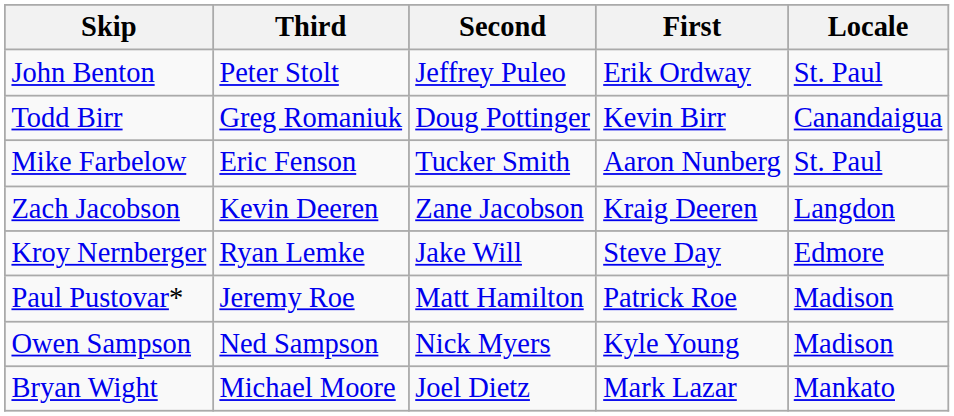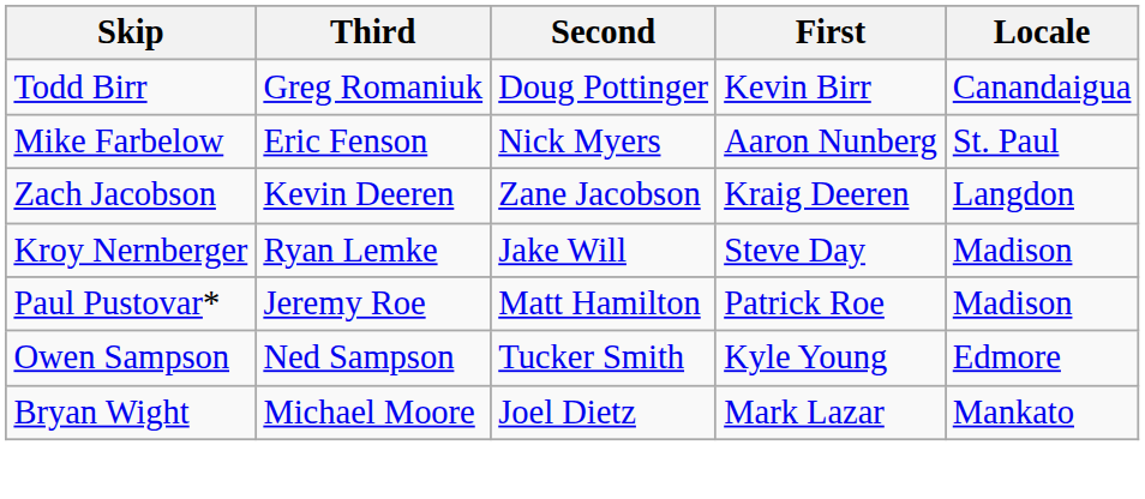- row: John Benton | Peter Stolt | Jeffrey Puleo | Erik Ordway | St. Paul
Mike Farbelow | Second: Tucker Smith -> Nick Myers
Kroy Nernberger | Locale: Edmore -> Madison
Owen Sampson | Second: Nick Myers -> Tucker Smith
Owen Sampson | Locale: Madison -> Edmore
